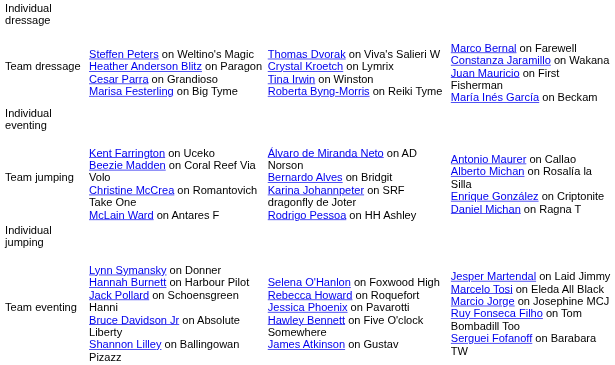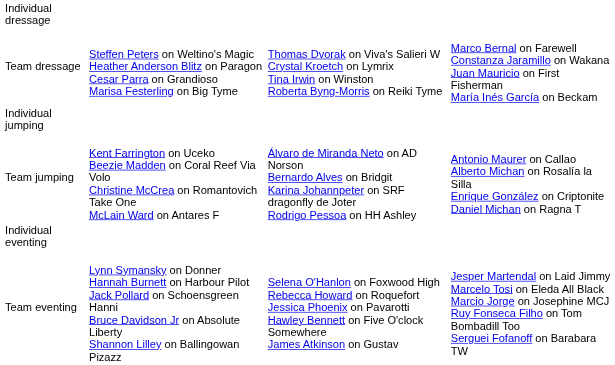rows swapped: Individual jumping <-> Individual eventing
